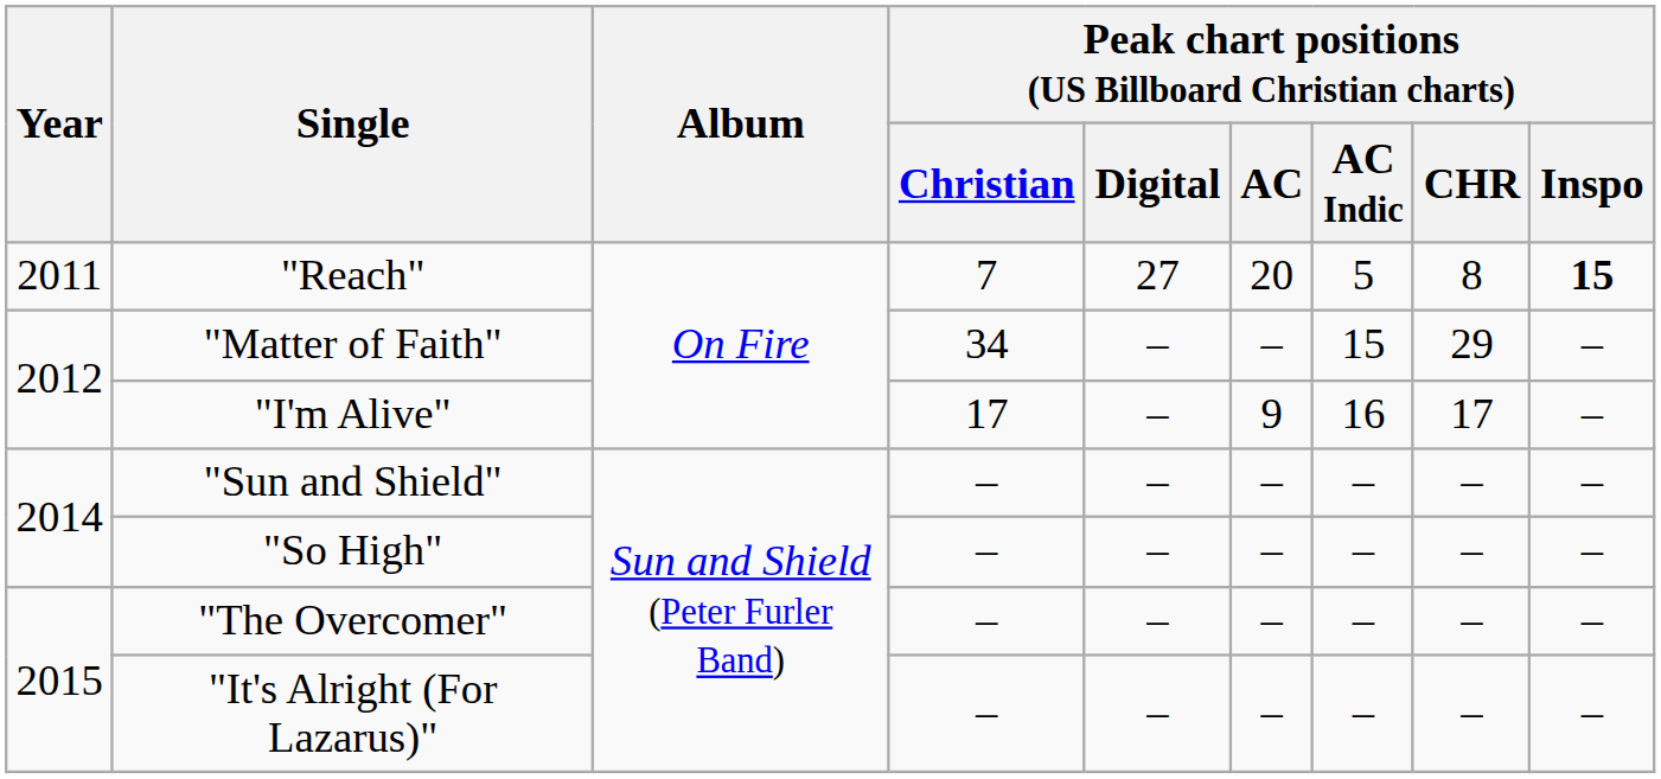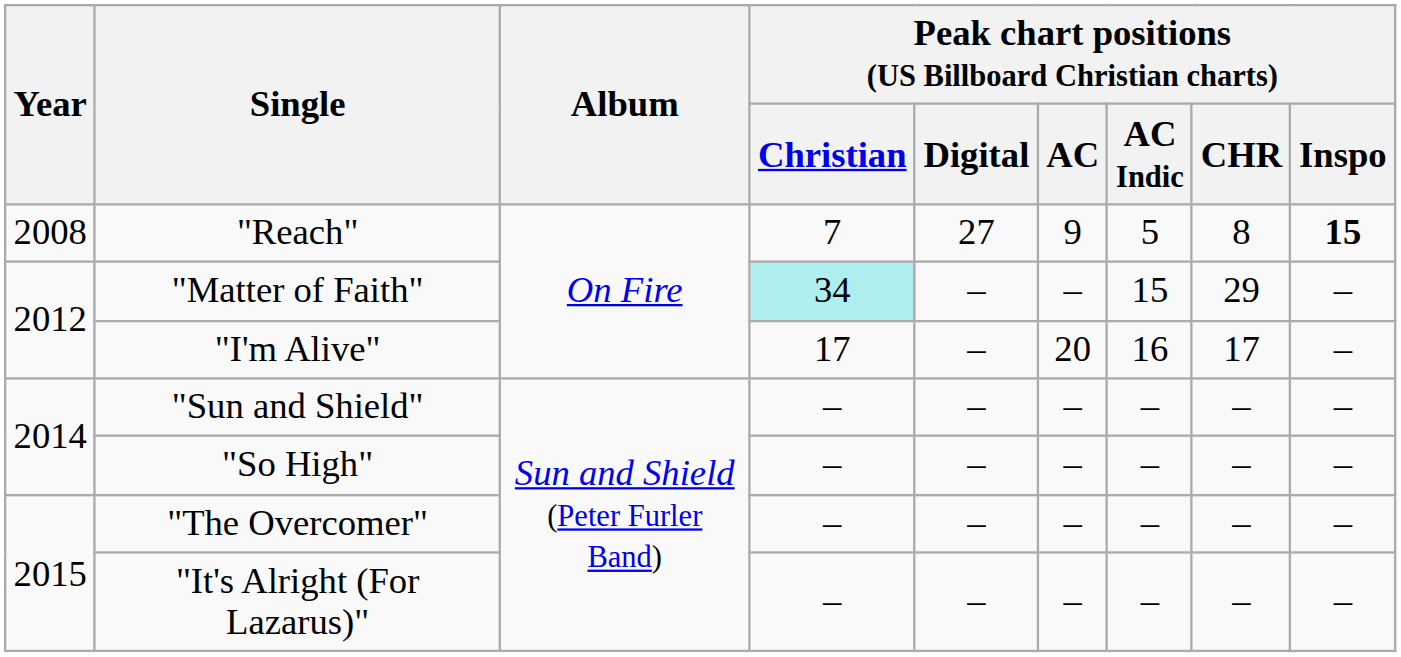"Reach" | Year: 2011 -> 2008
"Reach" | Peak chart positions (US Billboard Christian charts) / AC: 20 -> 9
"Matter of Faith" | column 4: no background -> paleturquoise background
"I'm Alive" | Peak chart positions (US Billboard Christian charts) / AC: 9 -> 20
